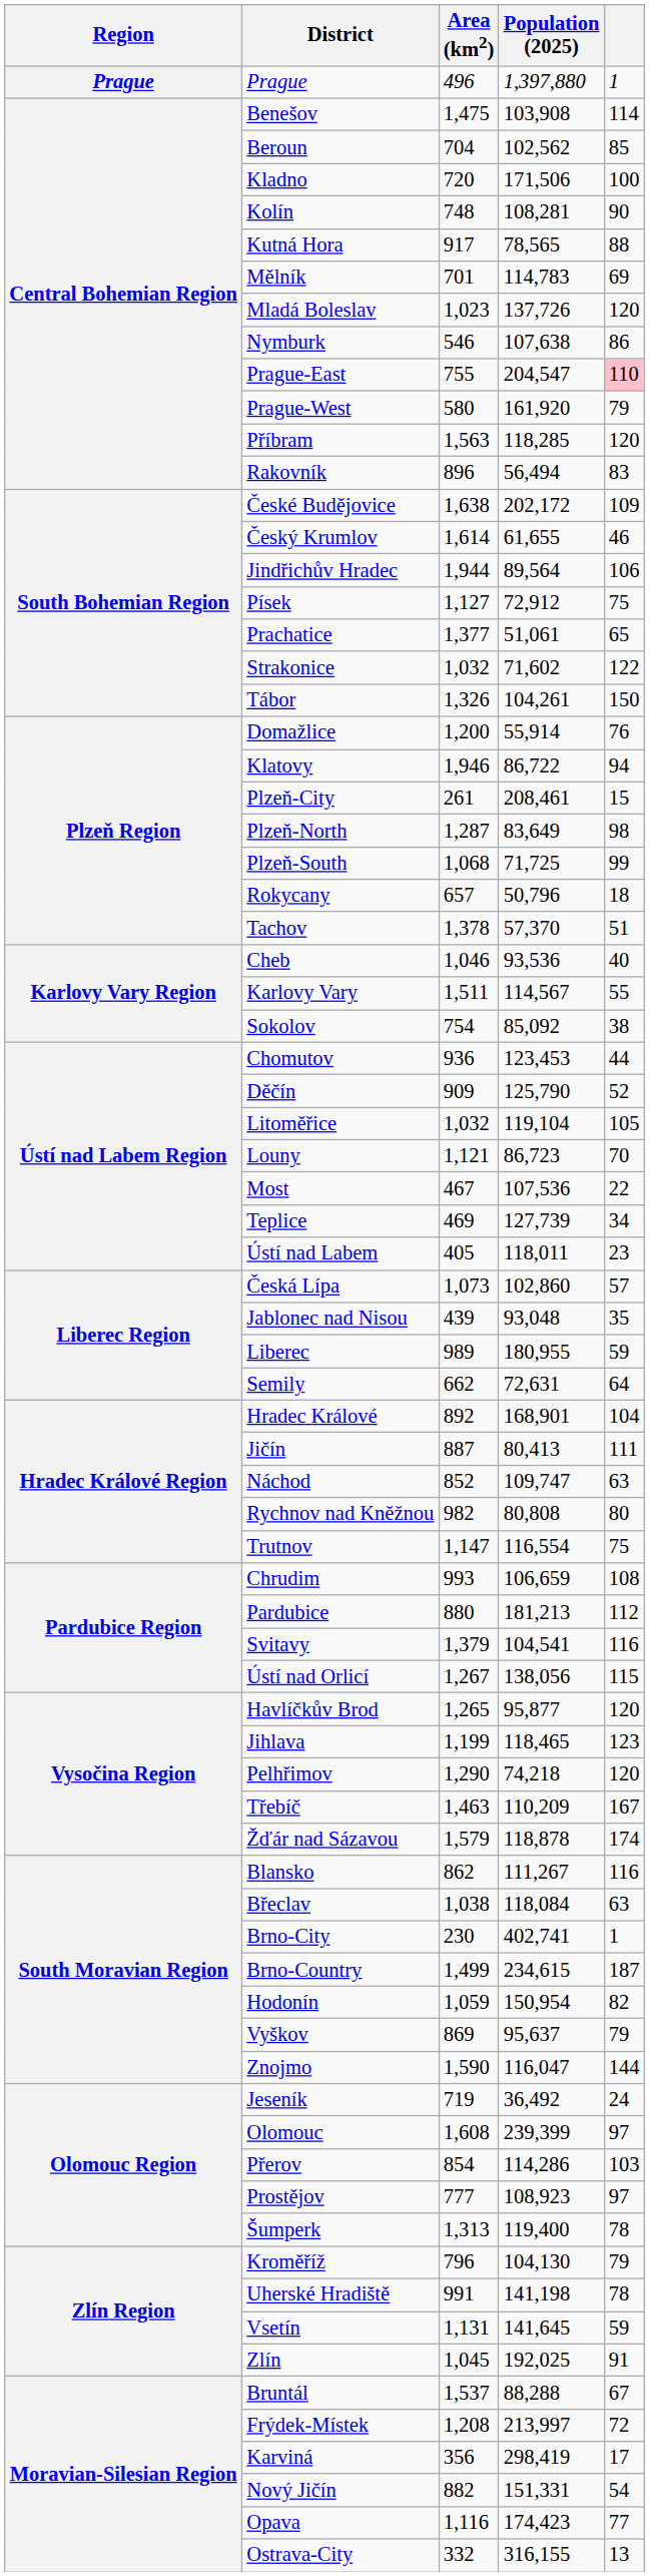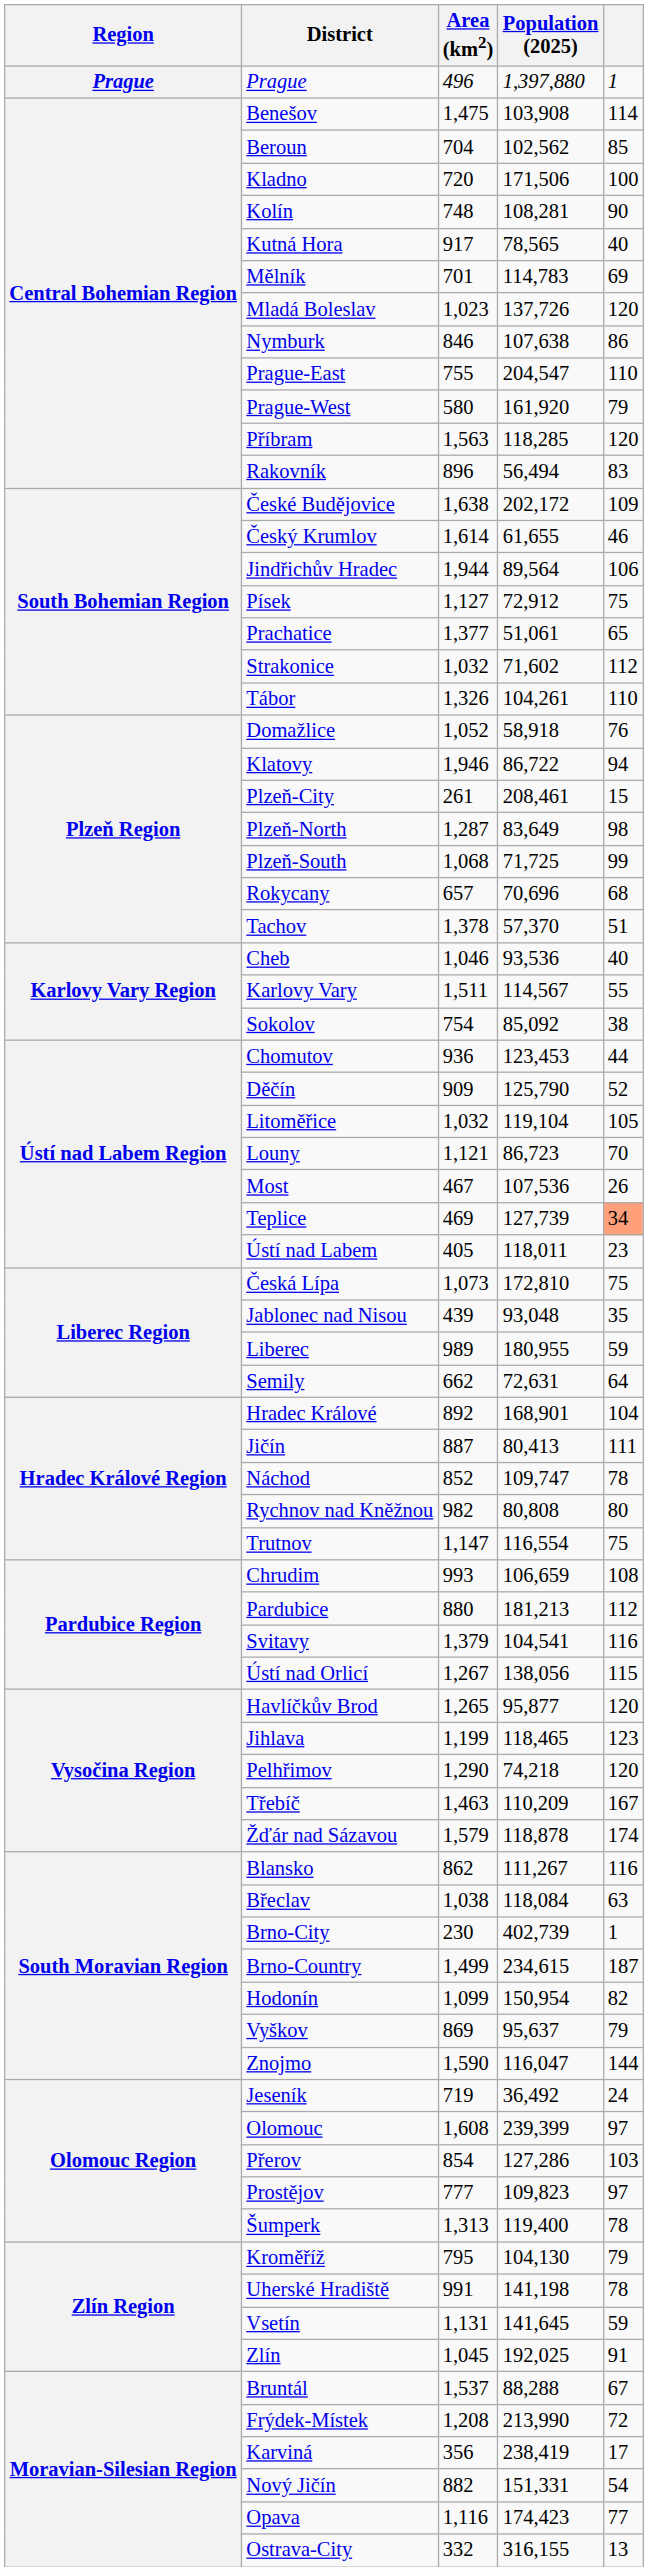Kutná Hora | column 5: 88 -> 40
Nymburk | Area (km2): 546 -> 846
Prague-East | column 5: pink background -> no background
Strakonice | column 5: 122 -> 112
Tábor | column 5: 150 -> 110
Domažlice | Area (km2): 1,200 -> 1,052
Domažlice | Population (2025): 55,914 -> 58,918
Rokycany | Population (2025): 50,796 -> 70,696
Rokycany | column 5: 18 -> 68
Most | column 5: 22 -> 26
Teplice | column 5: no background -> lightsalmon background
Česká Lípa | Population (2025): 102,860 -> 172,810
Česká Lípa | column 5: 57 -> 75
Náchod | column 5: 63 -> 78
Brno-City | Population (2025): 402,741 -> 402,739
Hodonín | Area (km2): 1,059 -> 1,099
Přerov | Population (2025): 114,286 -> 127,286
Prostějov | Population (2025): 108,923 -> 109,823
Kroměříž | Area (km2): 796 -> 795
Frýdek-Místek | Population (2025): 213,997 -> 213,990
Karviná | Population (2025): 298,419 -> 238,419
